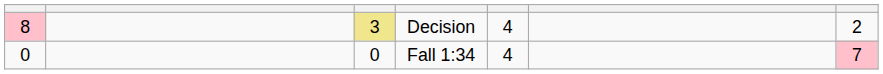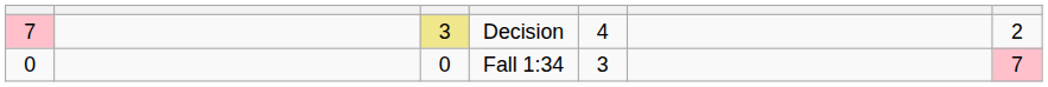Decision | column 1: 8 -> 7
Fall 1:34 | column 5: 4 -> 3
